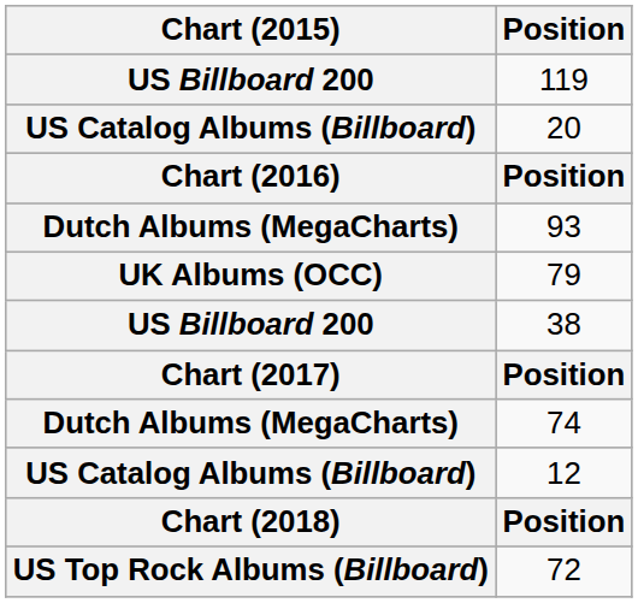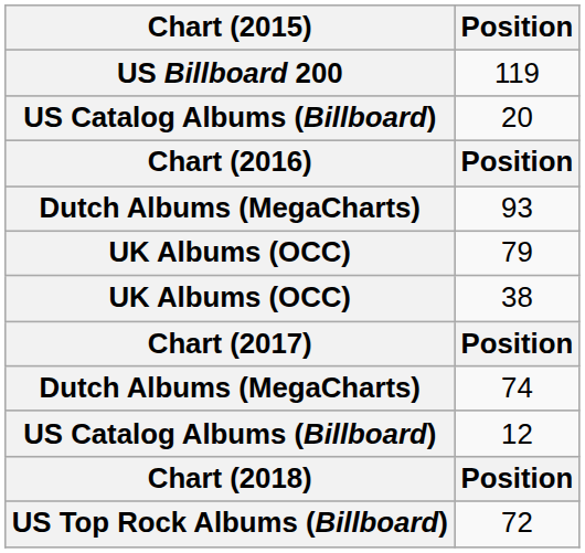38 | Chart (2015): US Billboard 200 -> UK Albums (OCC)
